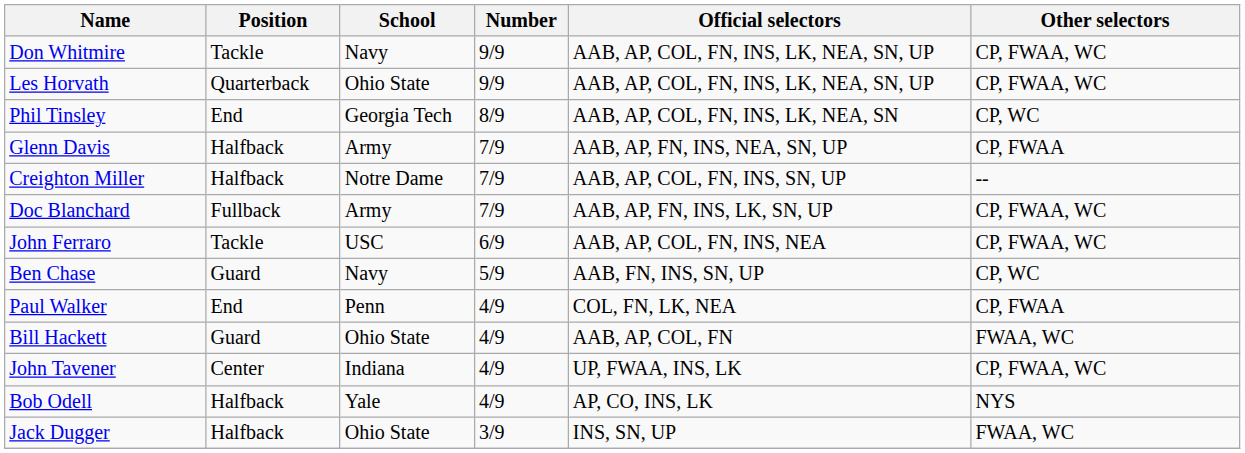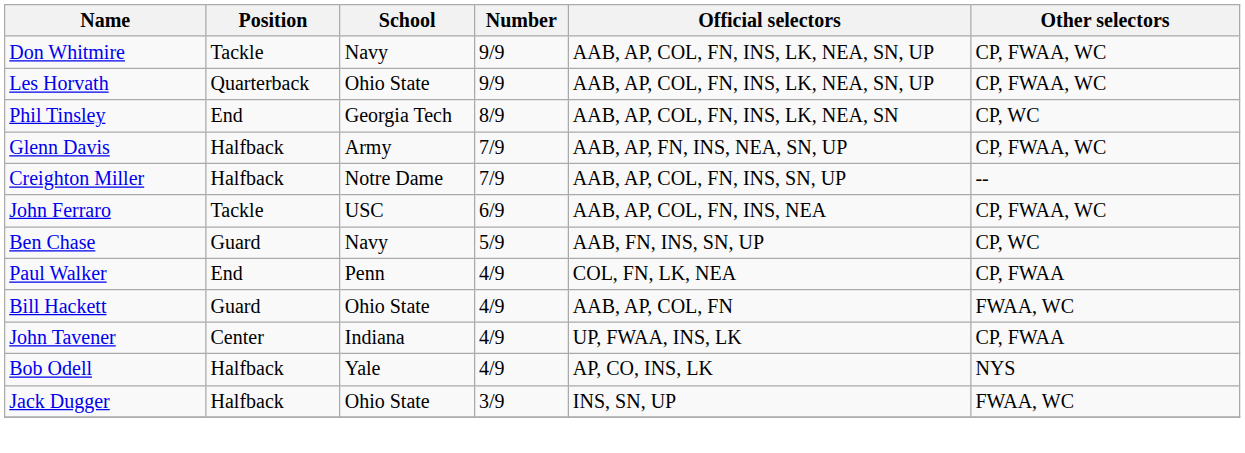Glenn Davis | Other selectors: CP, FWAA -> CP, FWAA, WC
- row: Doc Blanchard | Fullback | Army | 7/9 | AAB, AP, FN, INS, LK, SN, UP | CP, FWAA, WC
John Tavener | Other selectors: CP, FWAA, WC -> CP, FWAA
